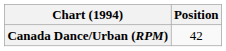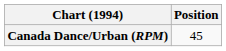Canada Dance/Urban (RPM) | Position: 42 -> 45
